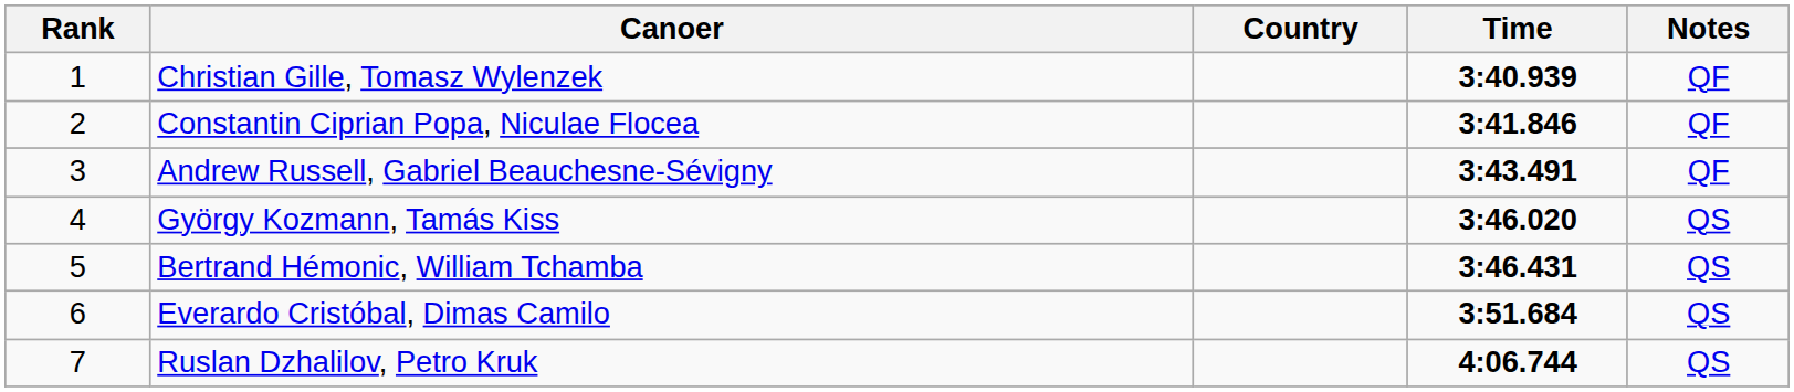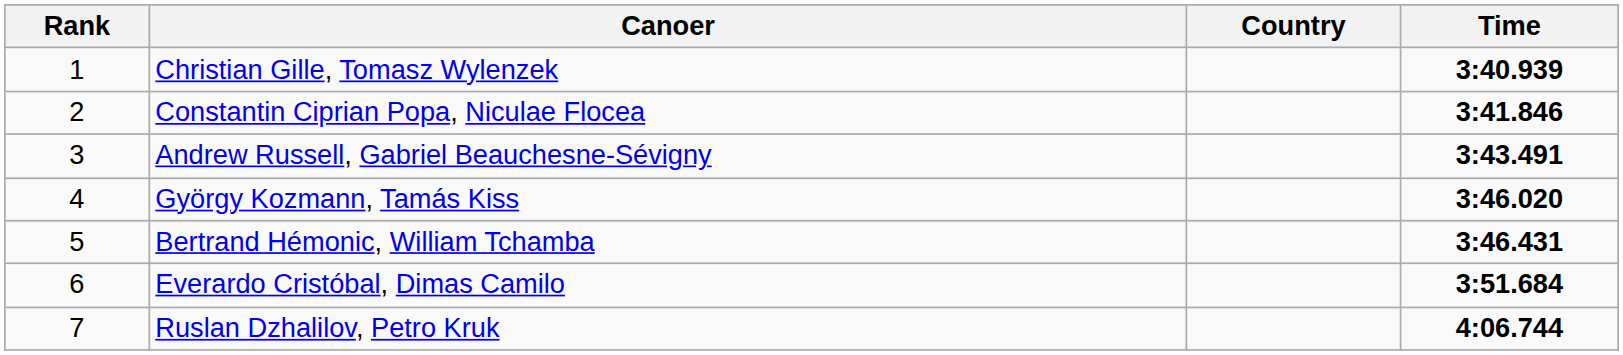- column: Notes | QF | QF | QF | QS | QS | QS | QS
